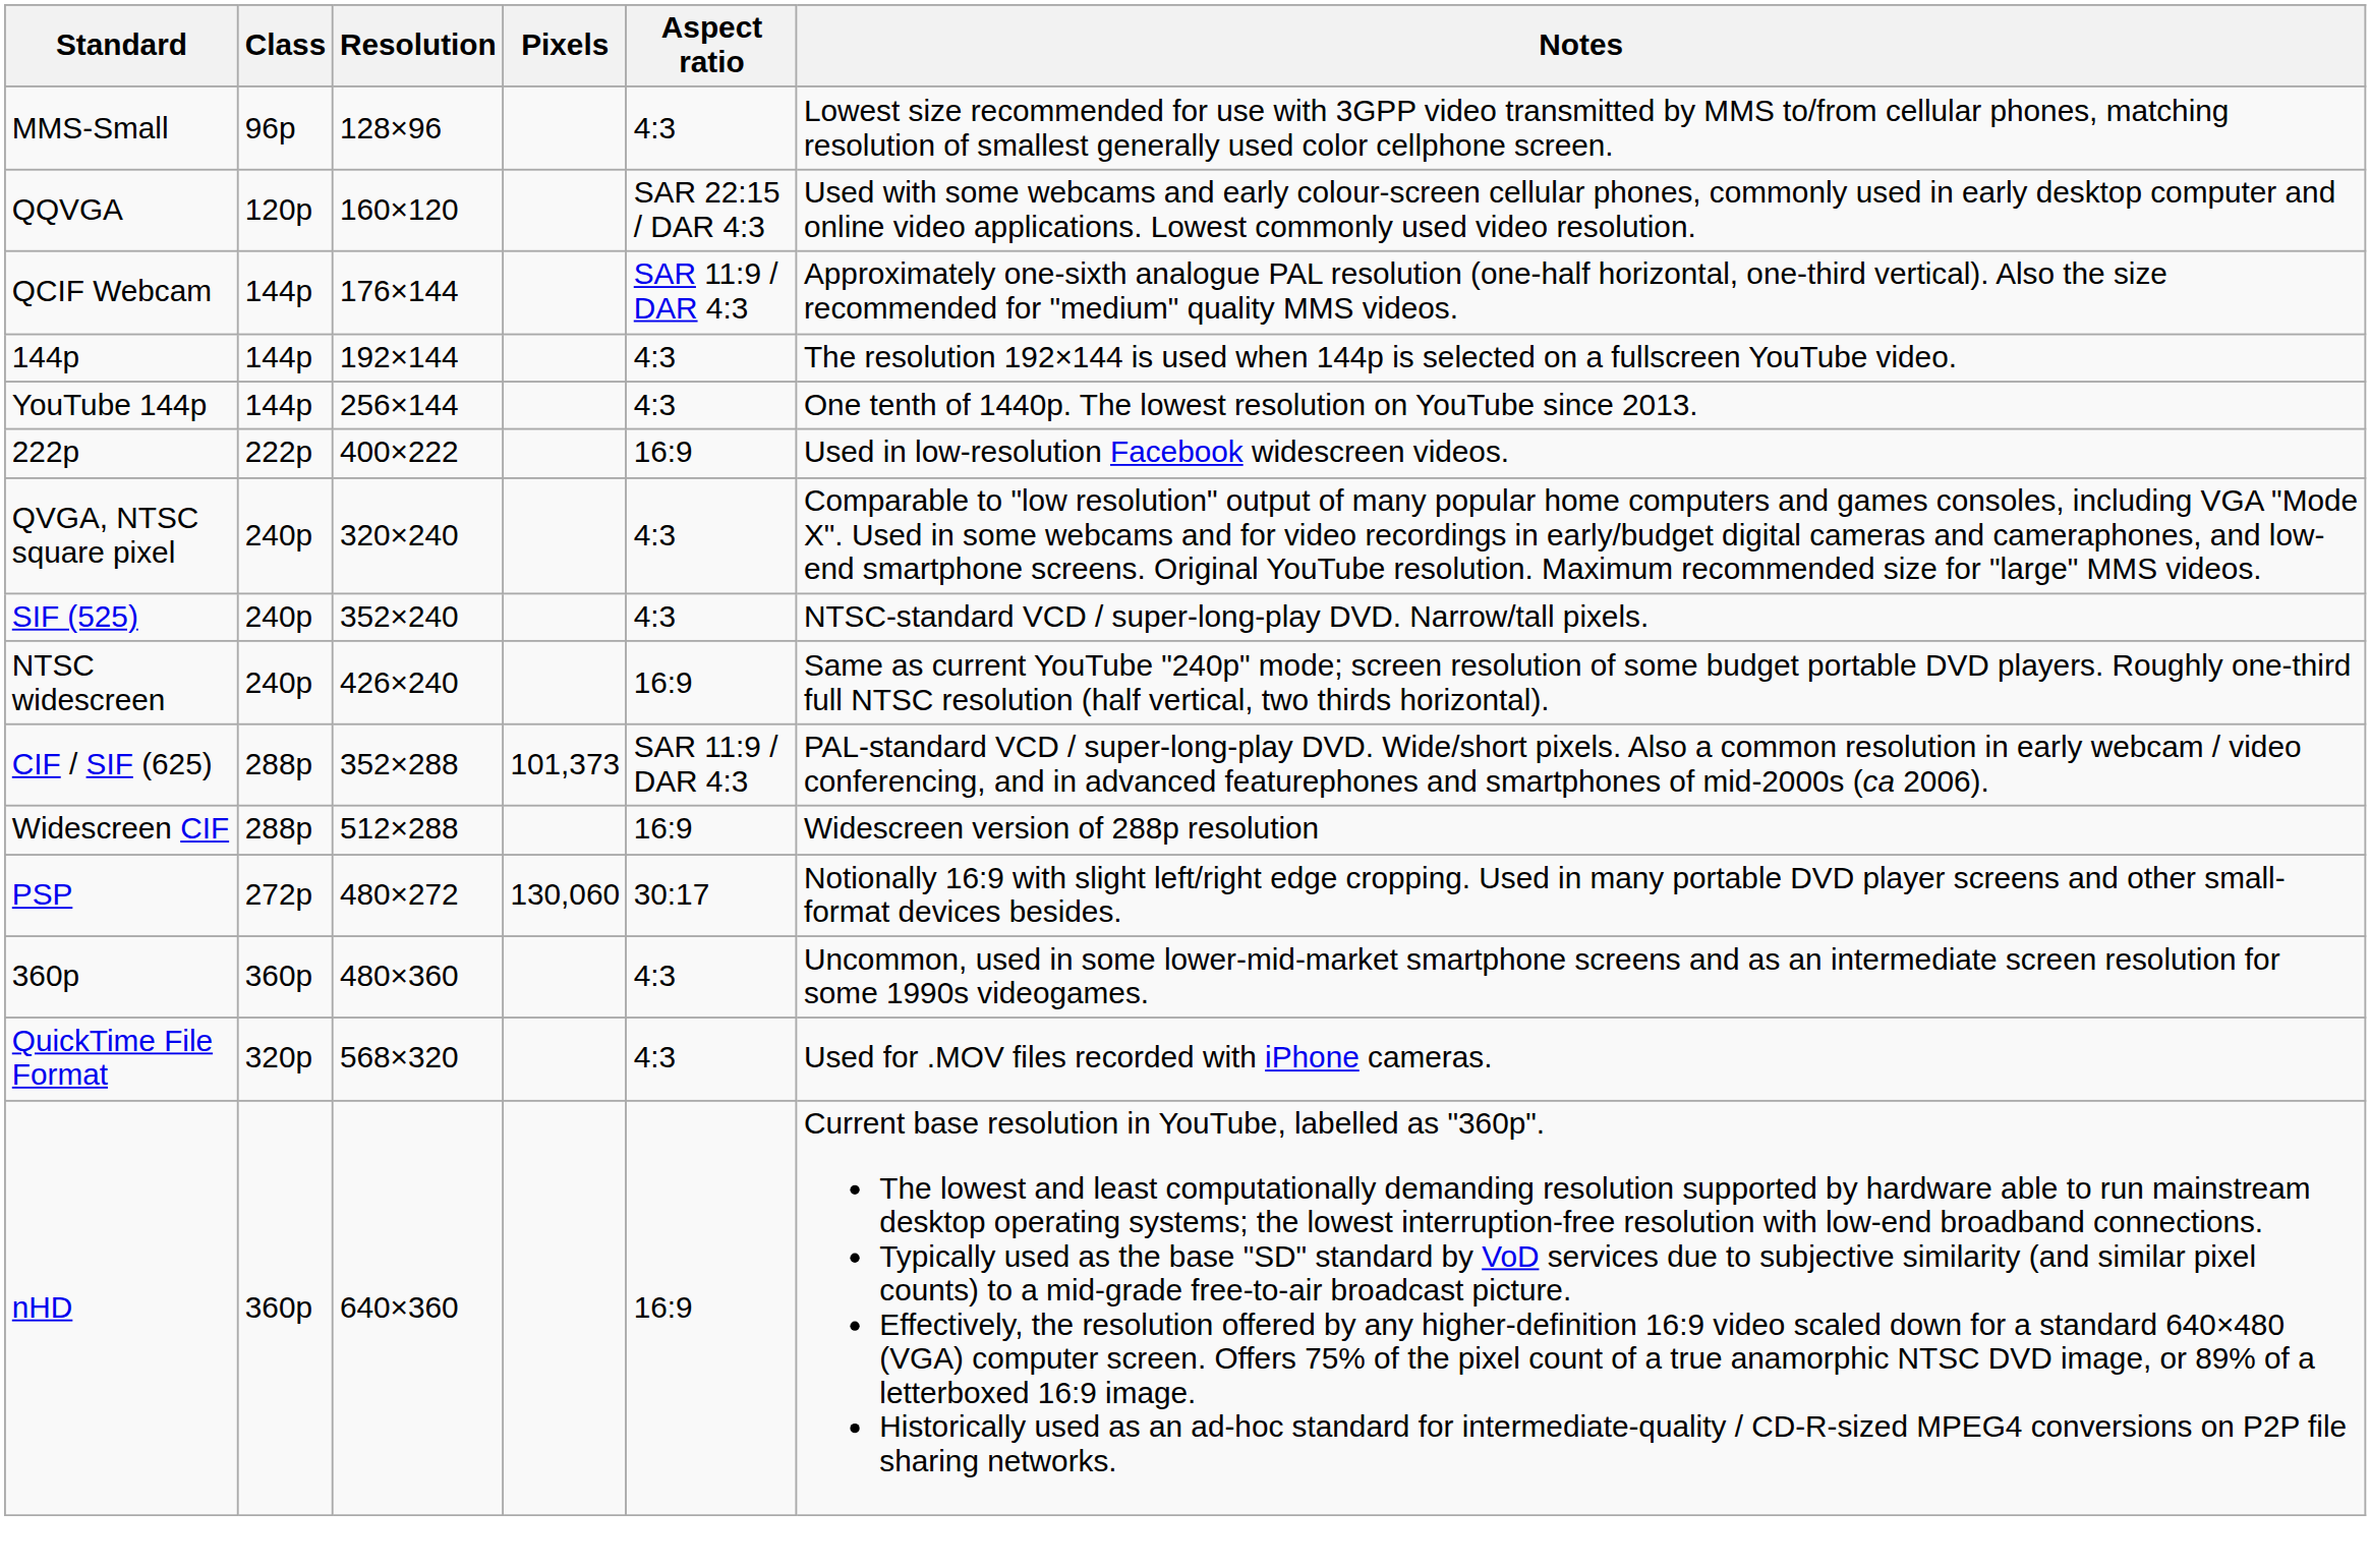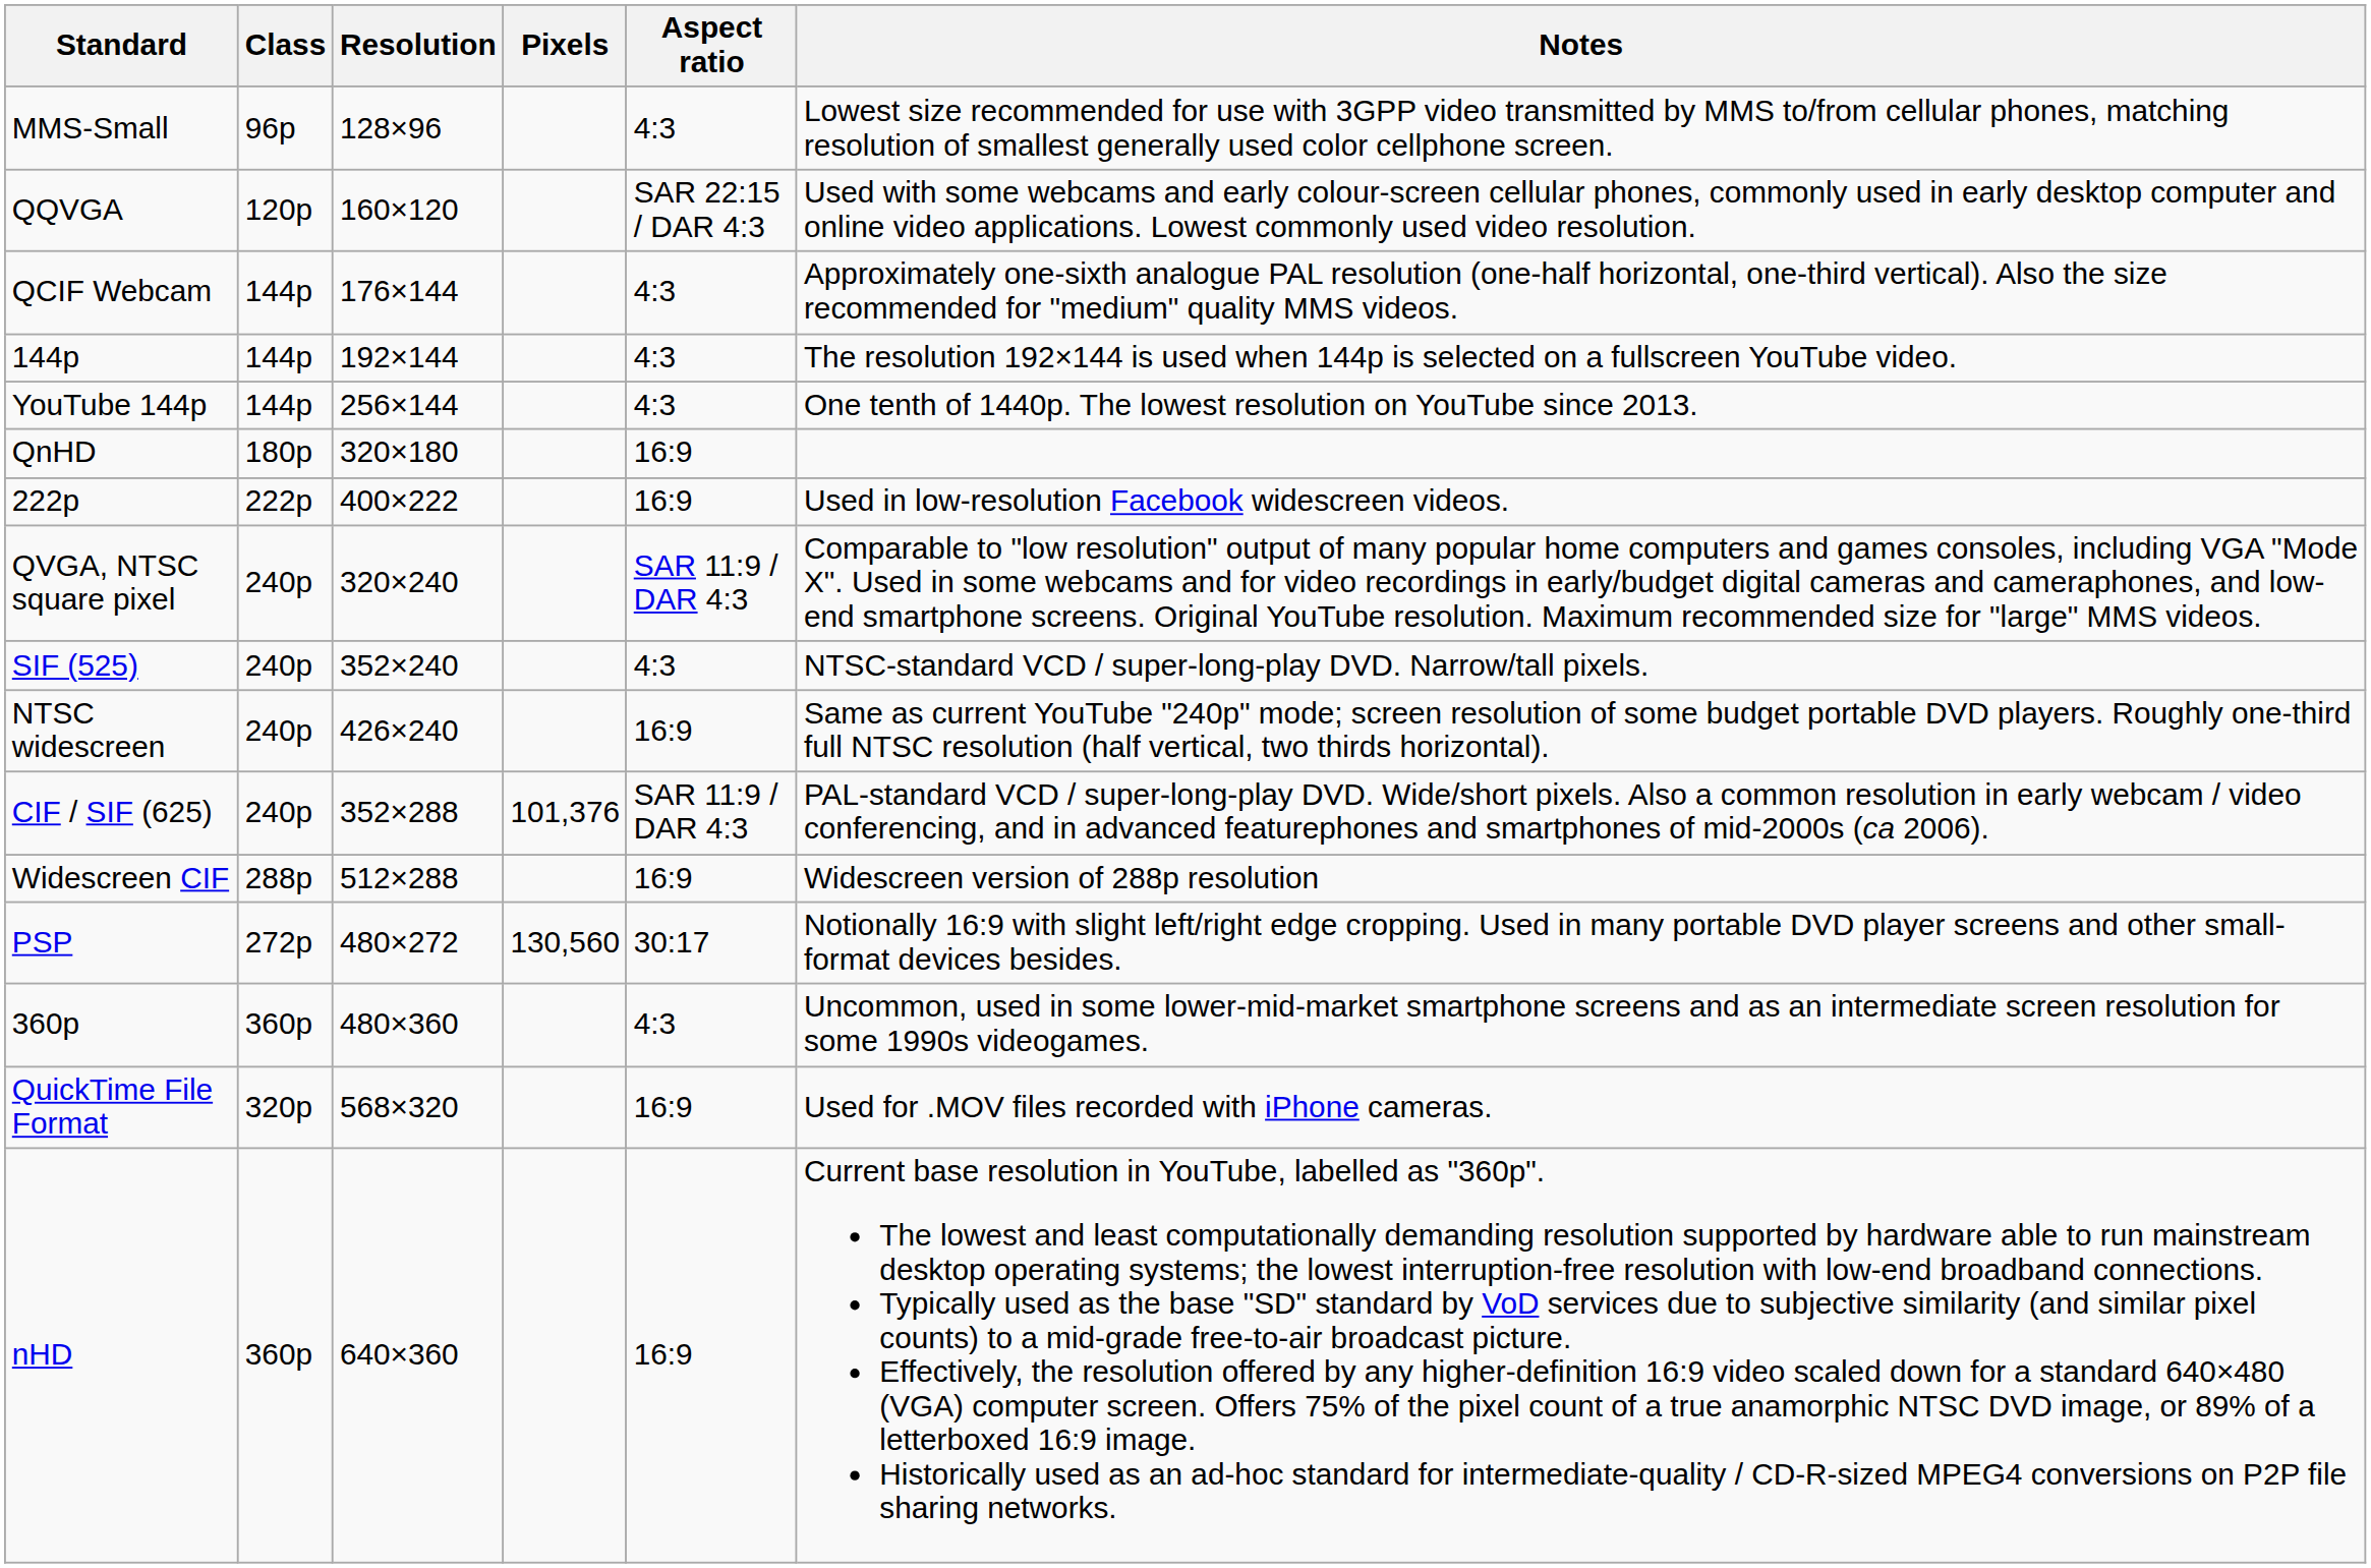QCIF Webcam | Aspect ratio: SAR 11:9 / DAR 4:3 -> 4:3
+ row: QnHD | 180p | 320×180 | 16:9
QVGA, NTSC square pixel | Aspect ratio: 4:3 -> SAR 11:9 / DAR 4:3
CIF / SIF (625) | Class: 288p -> 240p
CIF / SIF (625) | Pixels: 101,373 -> 101,376
PSP | Pixels: 130,060 -> 130,560
QuickTime File Format | Aspect ratio: 4:3 -> 16:9
